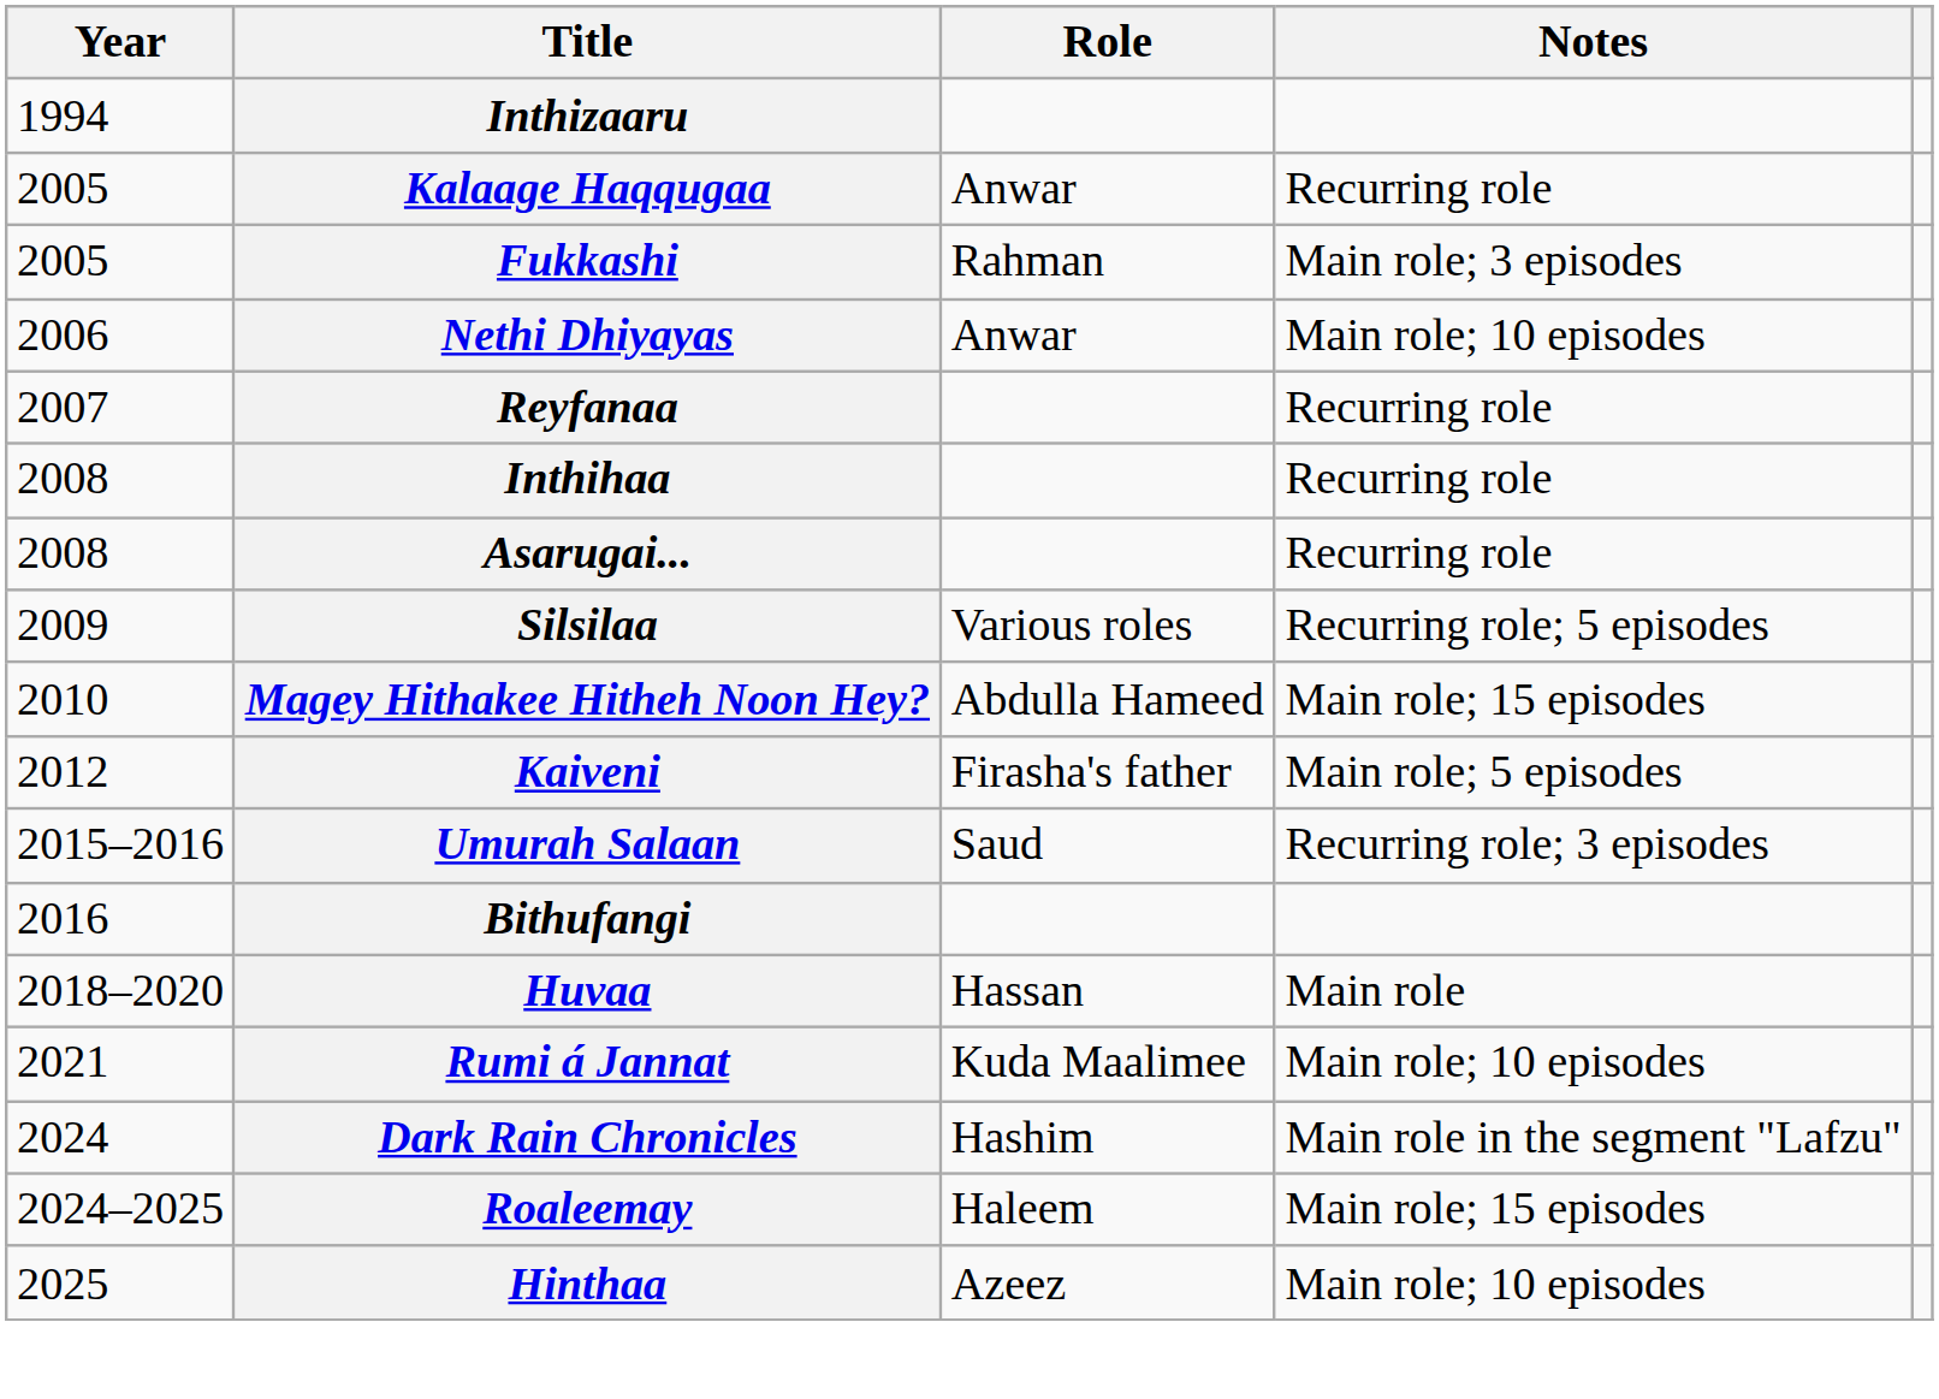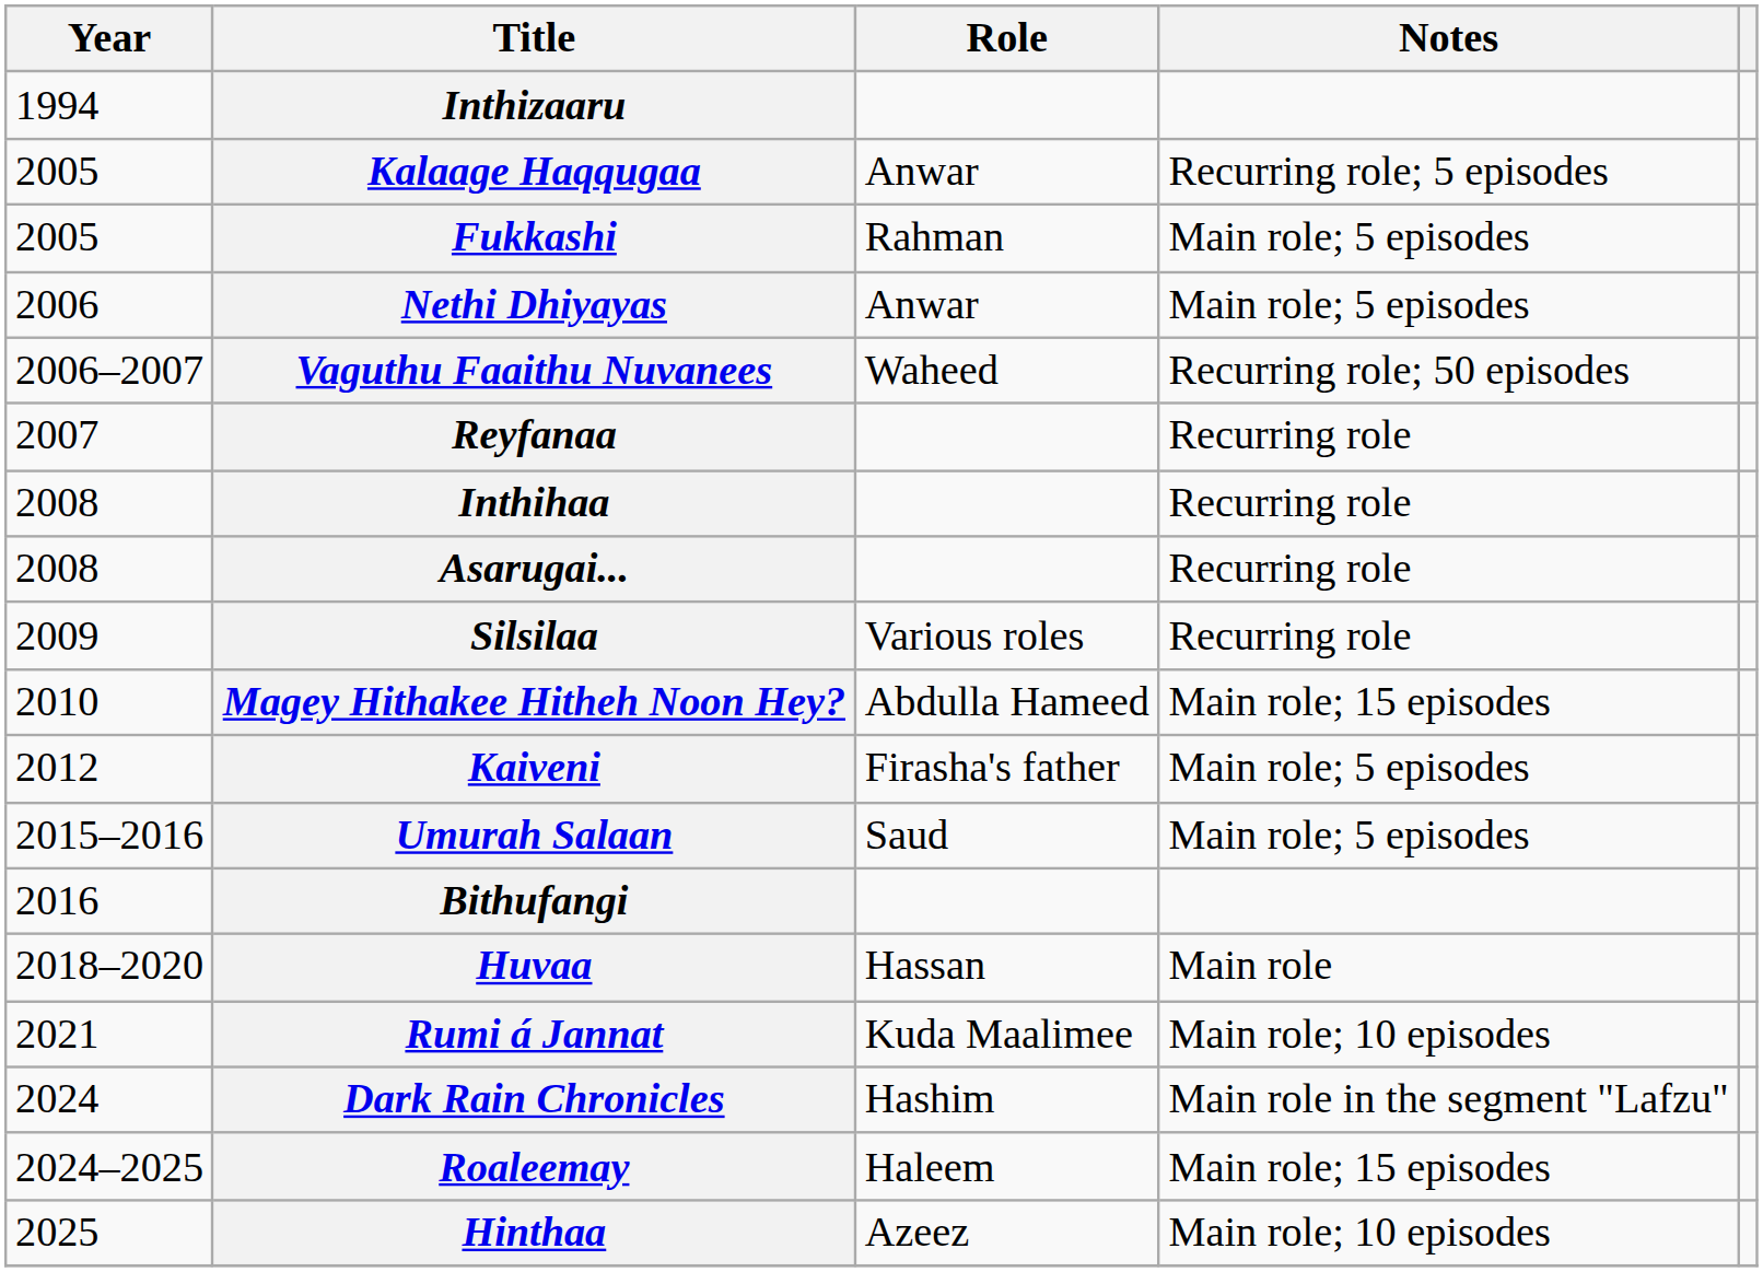Kalaage Haqqugaa | Notes: Recurring role -> Recurring role; 5 episodes
Fukkashi | Notes: Main role; 3 episodes -> Main role; 5 episodes
Nethi Dhiyayas | Notes: Main role; 10 episodes -> Main role; 5 episodes
+ row: 2006–2007 | Vaguthu Faaithu Nuvanees | Waheed | Recurring role; 50 episodes
Silsilaa | Notes: Recurring role; 5 episodes -> Recurring role
Umurah Salaan | Notes: Recurring role; 3 episodes -> Main role; 5 episodes
